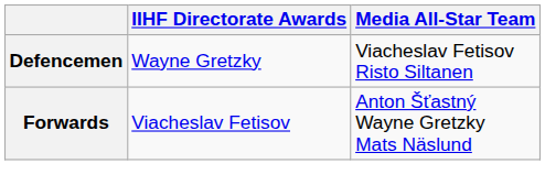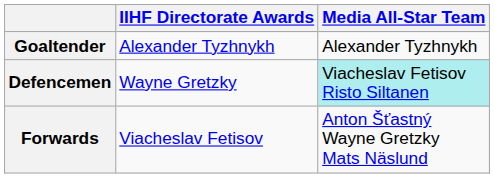+ row: Goaltender | Alexander Tyzhnykh | Alexander Tyzhnykh
Defencemen | Media All-Star Team: no background -> paleturquoise background
